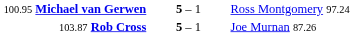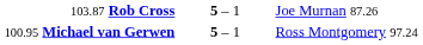rows swapped: 100.95 Michael van Gerwen <-> 103.87 Rob Cross
